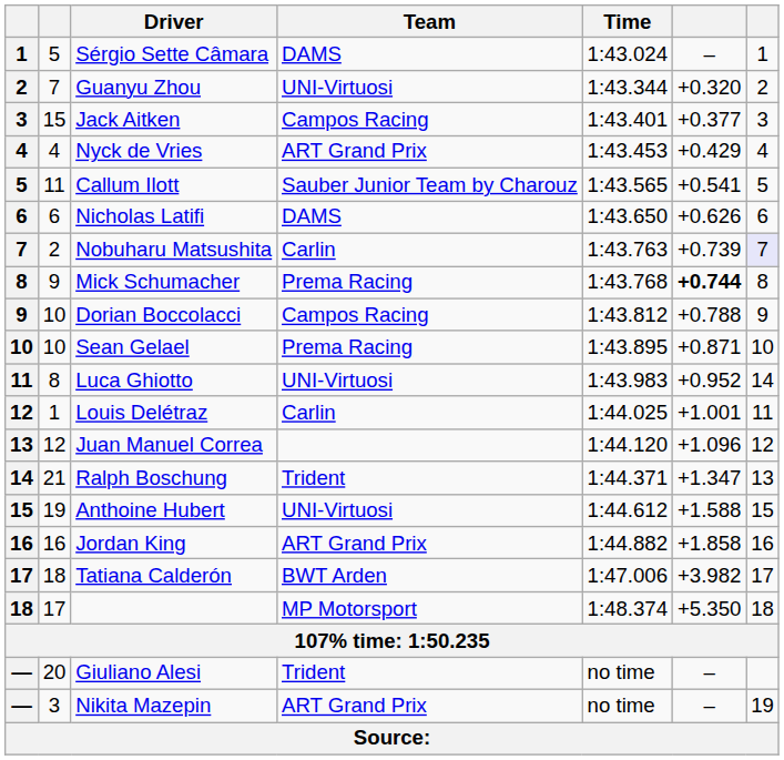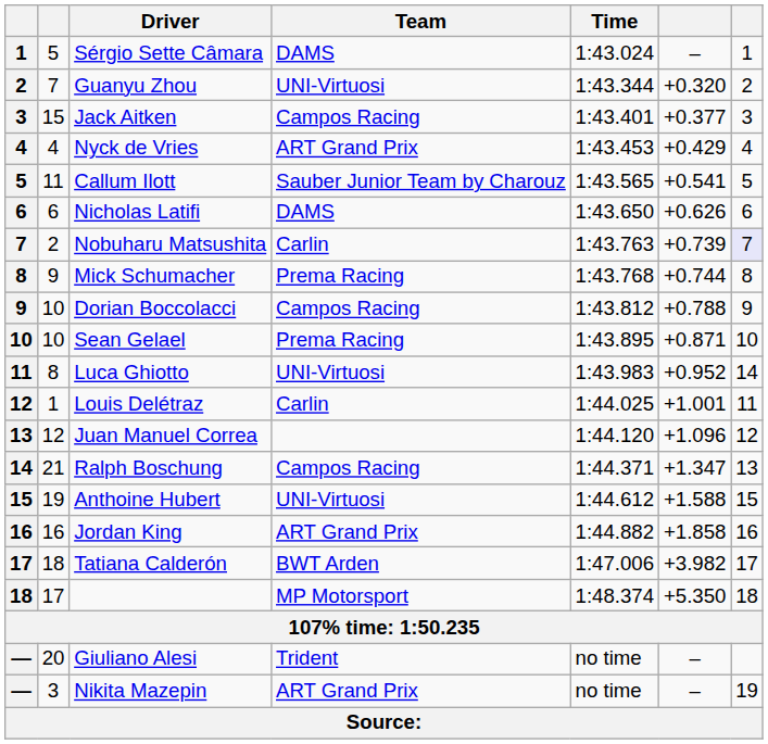Mick Schumacher | column 6: bold -> normal
Ralph Boschung | Team: Trident -> Campos Racing
